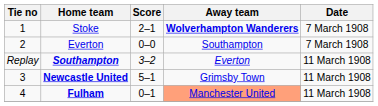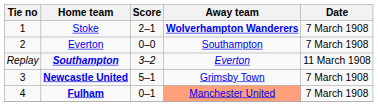Newcastle United | Date: 11 March 1908 -> 7 March 1908
Fulham | Date: 11 March 1908 -> 7 March 1908
